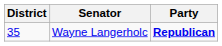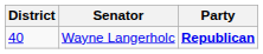Wayne Langerholc | District: 35 -> 40
